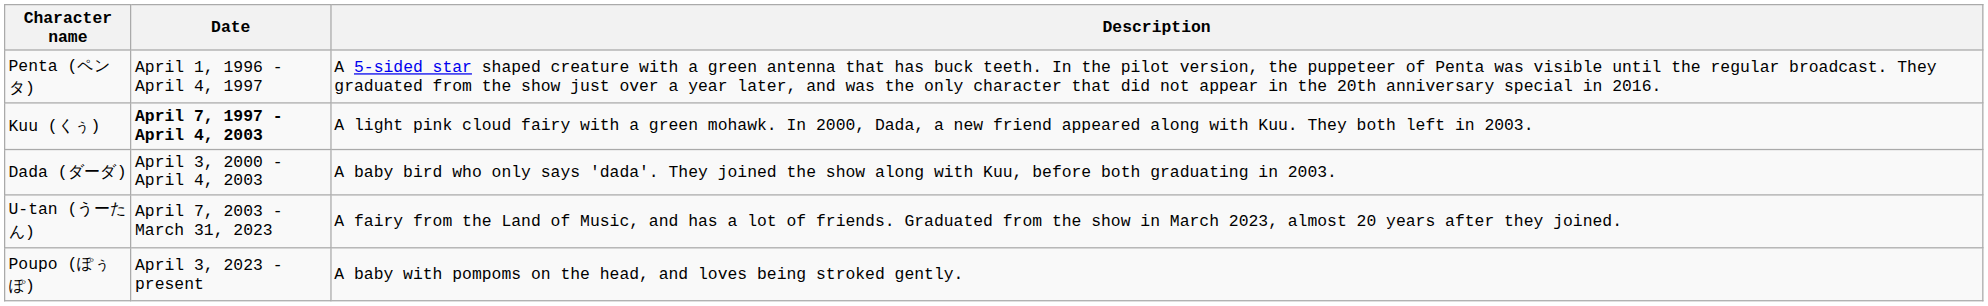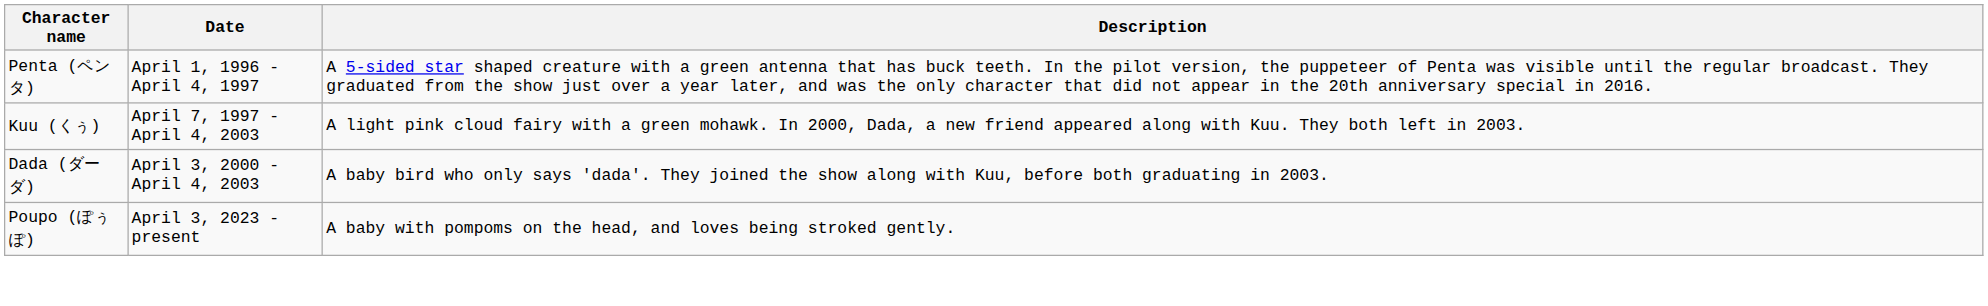Kuu (くぅ) | Date: bold -> normal
- row: U-tan (うーたん) | April 7, 2003 - March 31, 2023 | A fairy from the Land of Music, and has a lot of friends. Graduated from the show in March 2023, almost 20 years after they joined.
